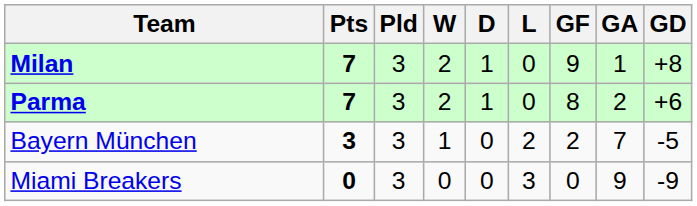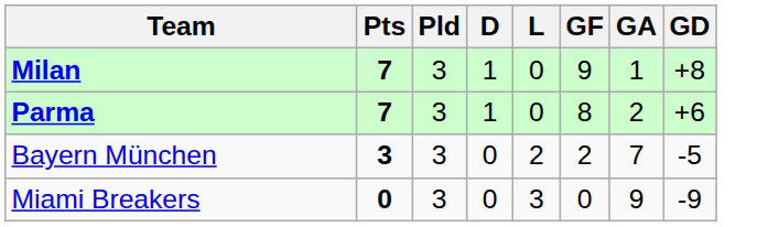- column: W | 2 | 2 | 1 | 0
